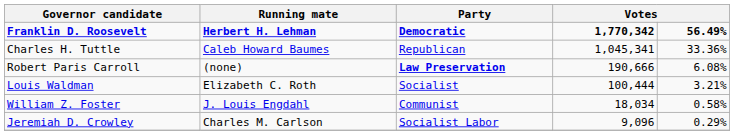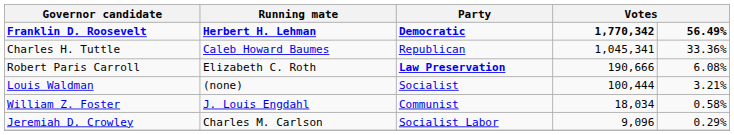Robert Paris Carroll | Running mate: (none) -> Elizabeth C. Roth
Louis Waldman | Running mate: Elizabeth C. Roth -> (none)
